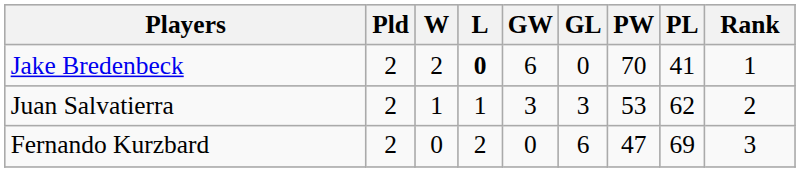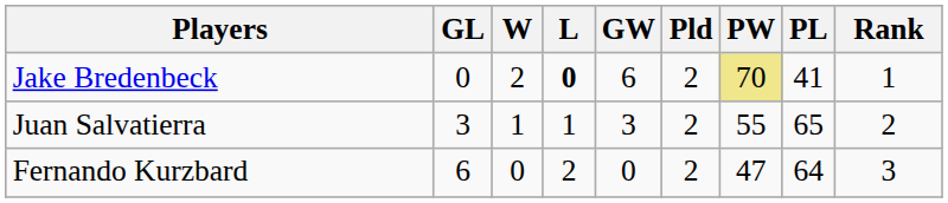columns swapped: Pld <-> GL
Jake Bredenbeck | PW: no background -> khaki background
Juan Salvatierra | PW: 53 -> 55
Juan Salvatierra | PL: 62 -> 65
Fernando Kurzbard | PL: 69 -> 64
